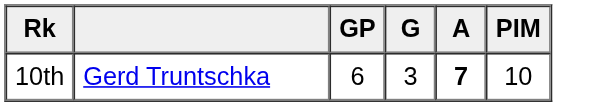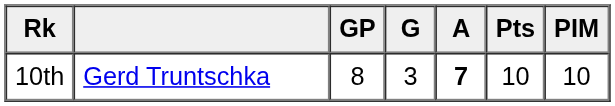+ column: Pts | 10
10th | GP: 6 -> 8
